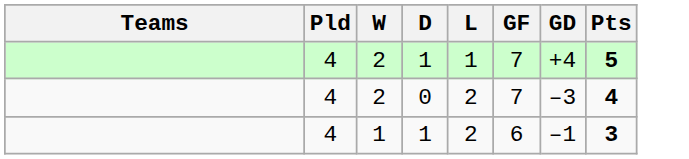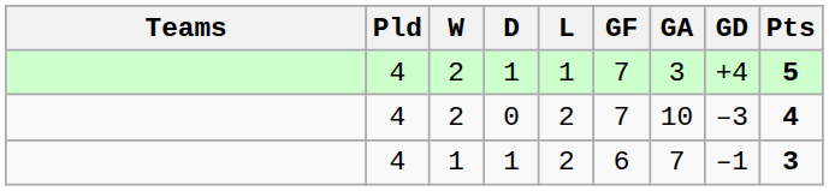+ column: GA | 3 | 10 | 7
